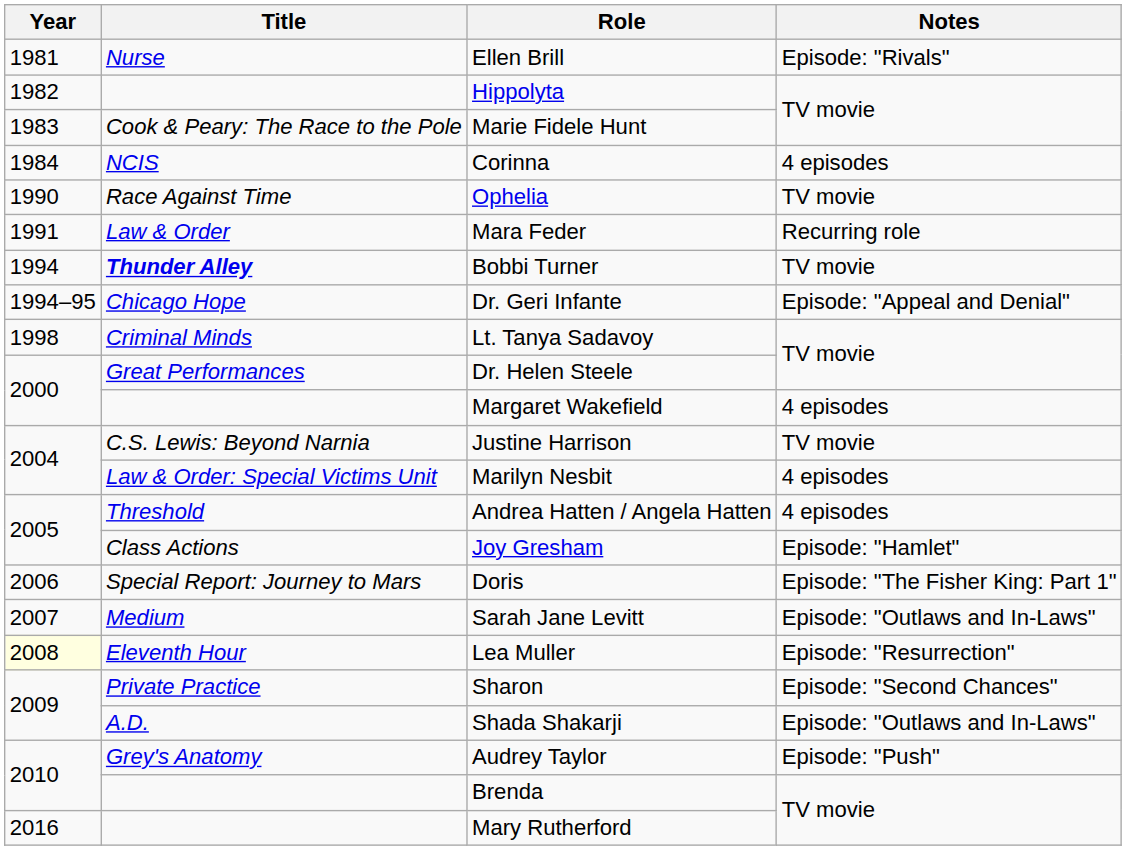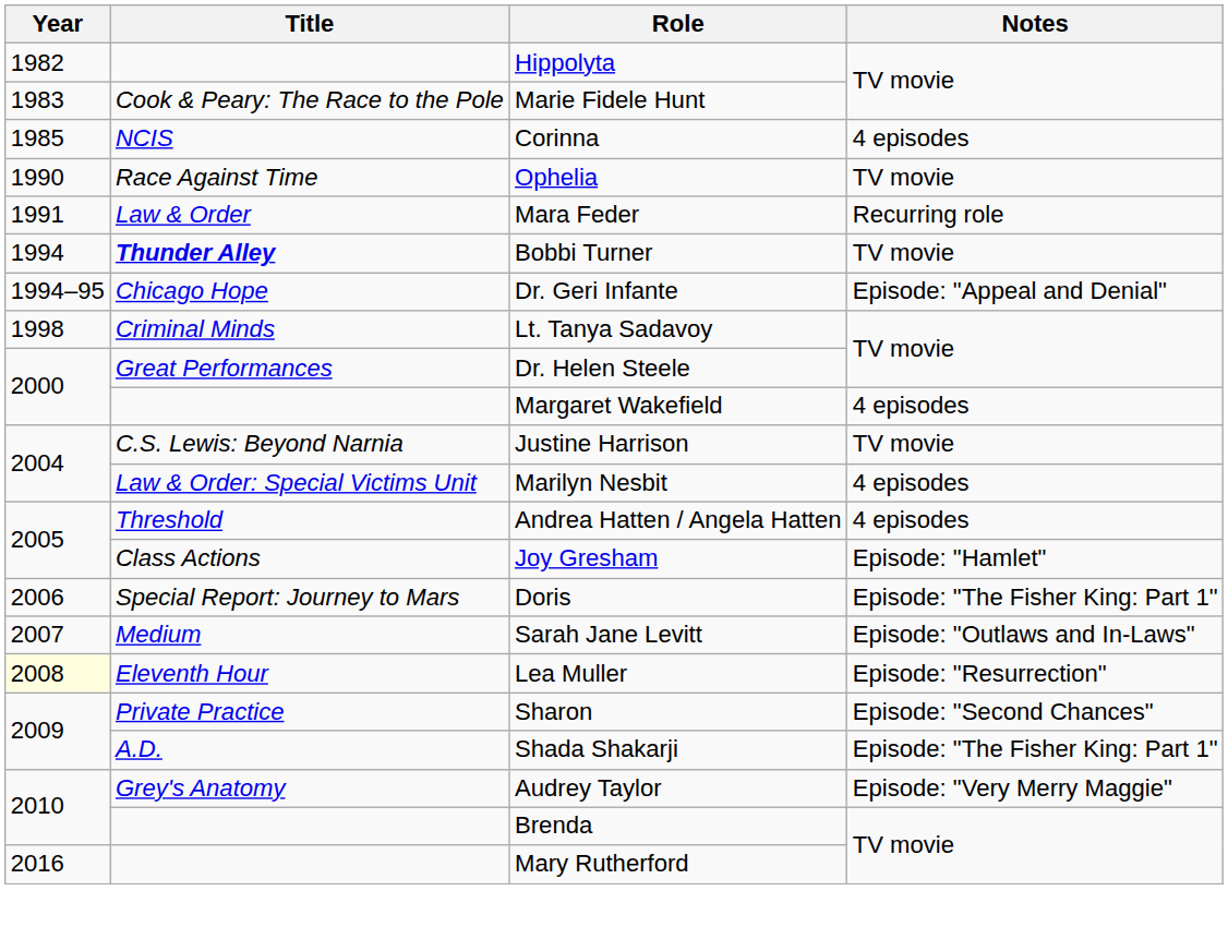- row: 1981 | Nurse | Ellen Brill | Episode: "Rivals"
Corinna | Year: 1984 -> 1985
Shada Shakarji | Notes: Episode: "Outlaws and In-Laws" -> Episode: "The Fisher King: Part 1"
Audrey Taylor | Notes: Episode: "Push" -> Episode: "Very Merry Maggie"
